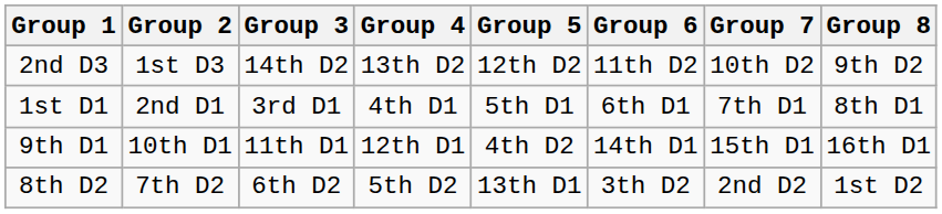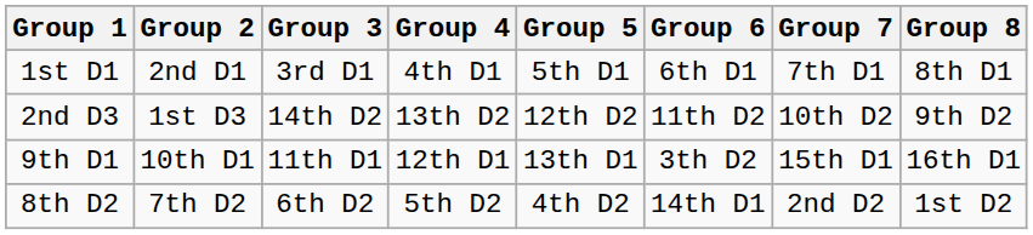rows swapped: 1st D1 <-> 2nd D3
9th D1 | Group 5: 4th D2 -> 13th D1
9th D1 | Group 6: 14th D1 -> 3th D2
8th D2 | Group 5: 13th D1 -> 4th D2
8th D2 | Group 6: 3th D2 -> 14th D1
